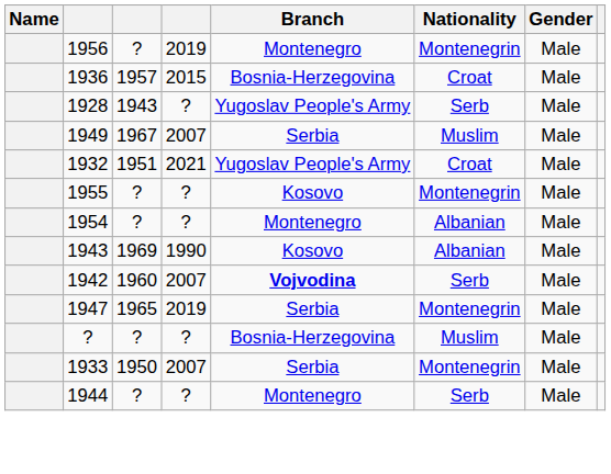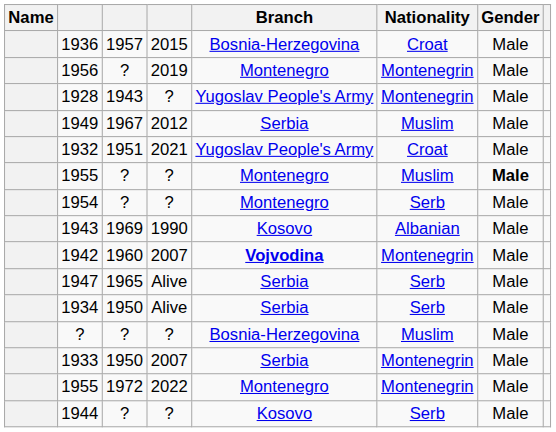rows swapped: 1936 <-> 1956
1928 | Nationality: Serb -> Montenegrin
1949 | column 4: 2007 -> 2012
1955 / ? | Branch: Kosovo -> Montenegro
1955 / ? | Nationality: Montenegrin -> Muslim
1955 / ? | Gender: normal -> bold
1954 | Nationality: Albanian -> Serb
1942 | Nationality: Serb -> Montenegrin
1947 | column 4: 2019 -> Alive
1947 | Nationality: Montenegrin -> Serb
+ row: 1934 | 1950 | Alive | Serbia | Serb | Male
+ row: 1955 | 1972 | 2022 | Montenegro | Montenegrin | Male
1944 | Branch: Montenegro -> Kosovo
